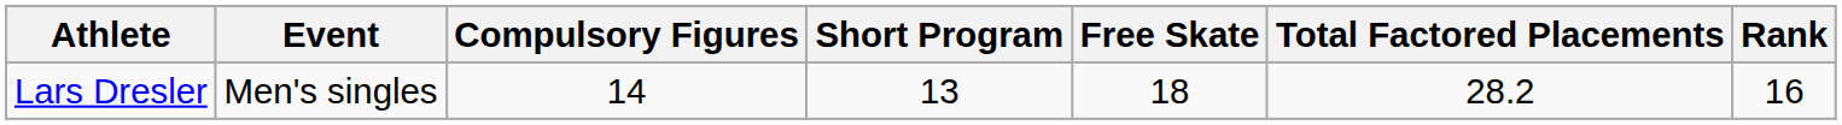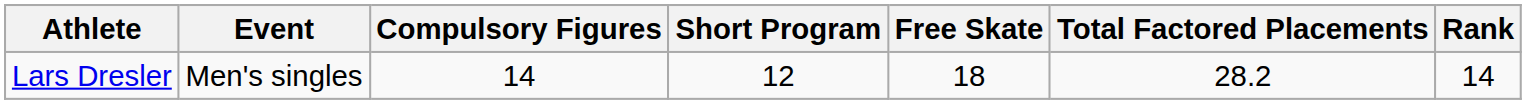Lars Dresler | Short Program: 13 -> 12
Lars Dresler | Rank: 16 -> 14
